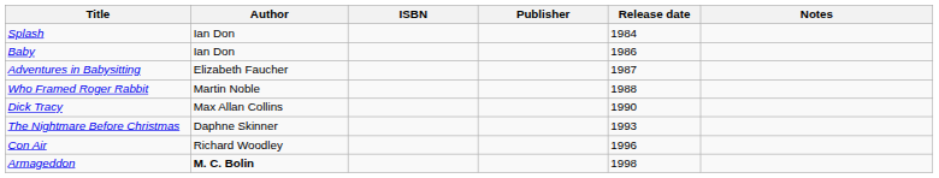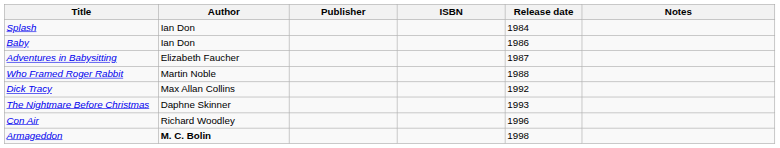columns swapped: Publisher <-> ISBN
Dick Tracy | Release date: 1990 -> 1992
